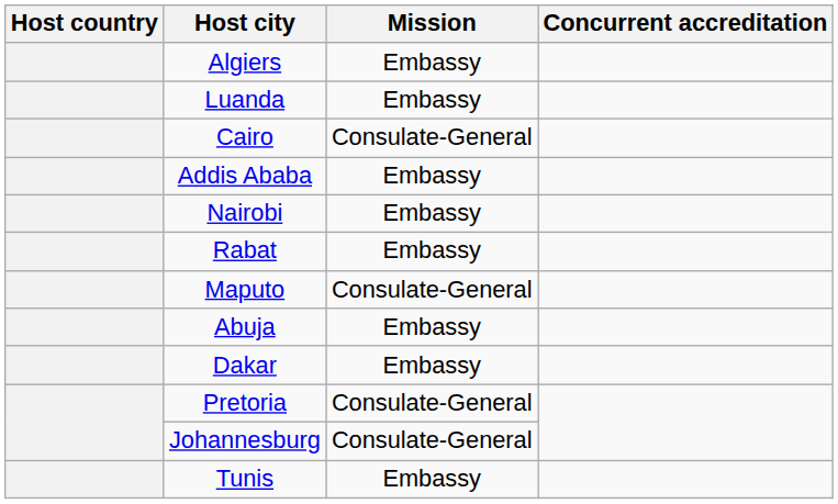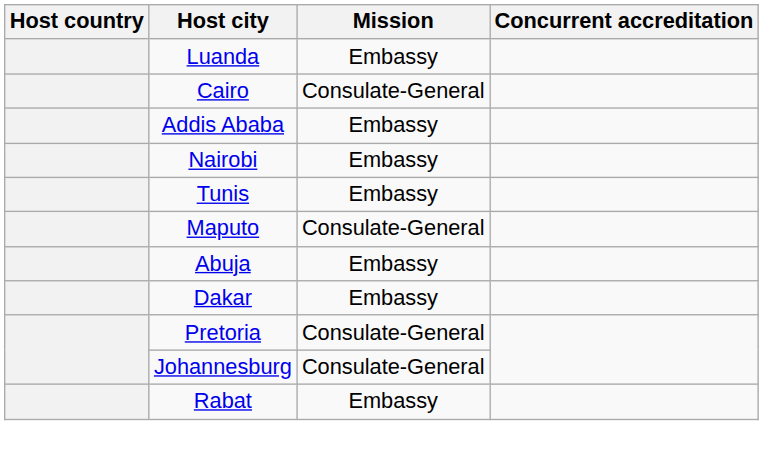- row: Algiers | Embassy
rows swapped: Rabat <-> Tunis
